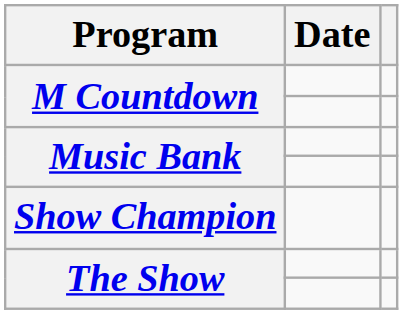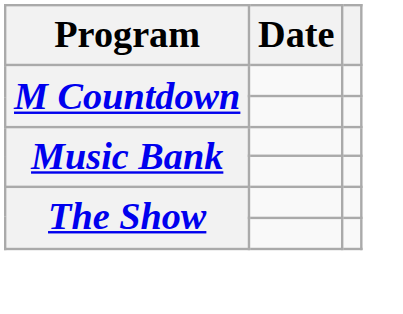- row: Show Champion
